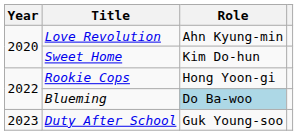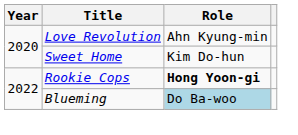Rookie Cops | Role: normal -> bold
- row: 2023 | Duty After School | Guk Young-soo
